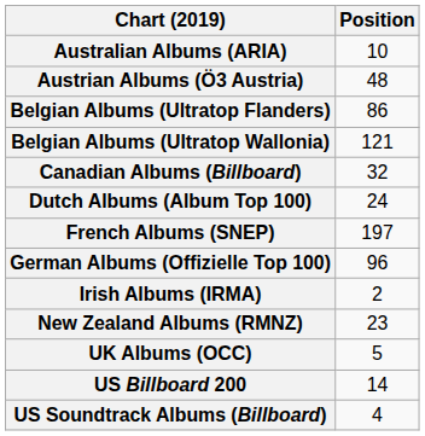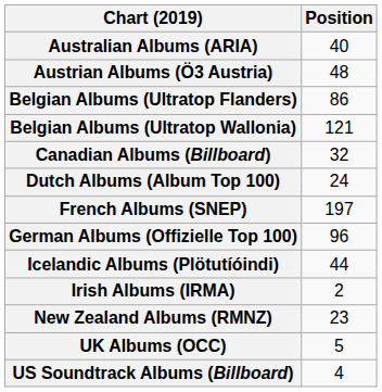Australian Albums (ARIA) | Position: 10 -> 40
+ row: Icelandic Albums (Plötutíóindi) | 44
- row: US Billboard 200 | 14
